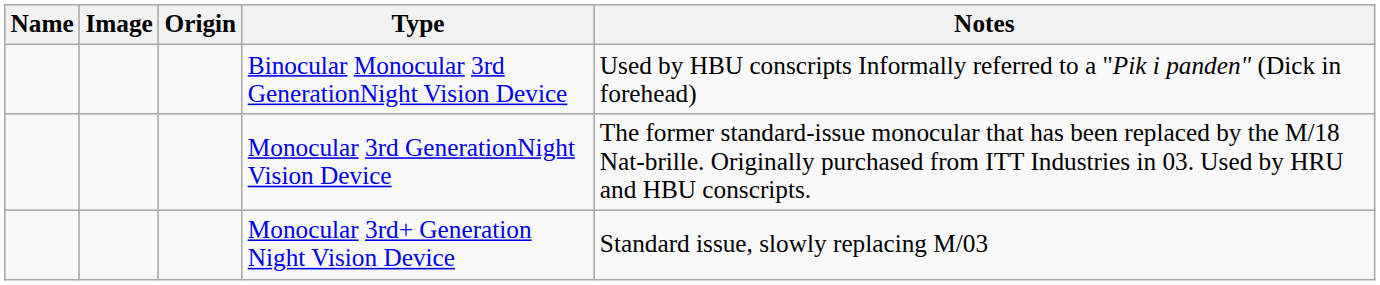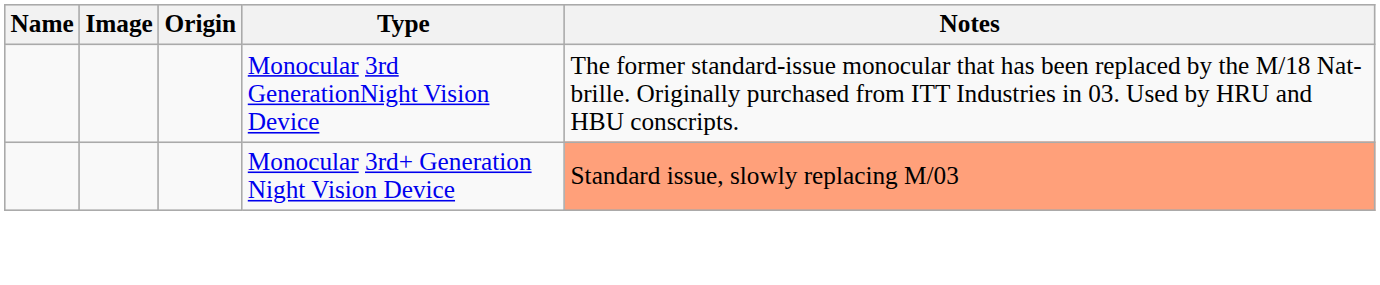- row: Binocular Monocular 3rd GenerationNight Vision Device | Used by HBU conscripts Informally referred to a "Pik i panden" (Dick in forehead)
Monocular 3rd+ Generation Night Vision Device | Notes: no background -> lightsalmon background
